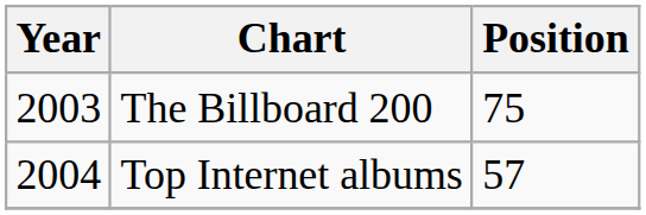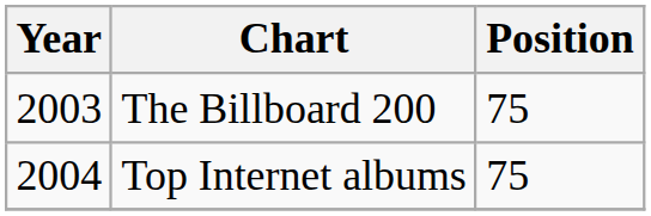Top Internet albums | Position: 57 -> 75
